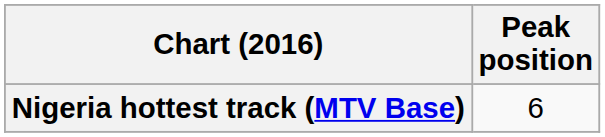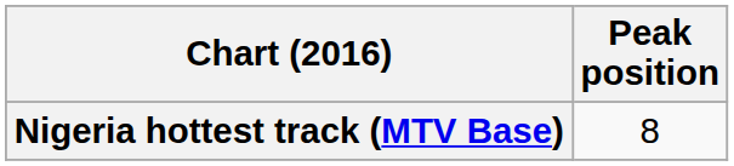Nigeria hottest track (MTV Base) | Peak position: 6 -> 8
